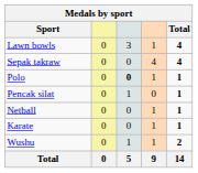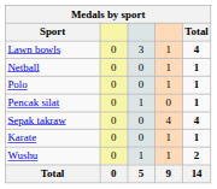rows swapped: Netball <-> Sepak takraw
Polo | column 3: bold -> normal
